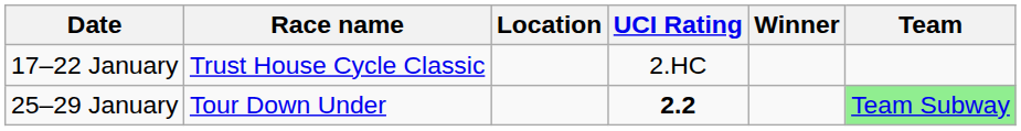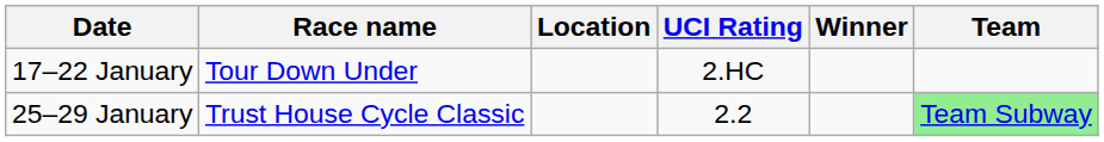17–22 January | Race name: Trust House Cycle Classic -> Tour Down Under
25–29 January | Race name: Tour Down Under -> Trust House Cycle Classic
25–29 January | UCI Rating: bold -> normal
